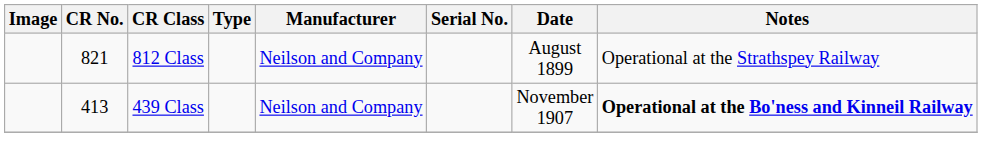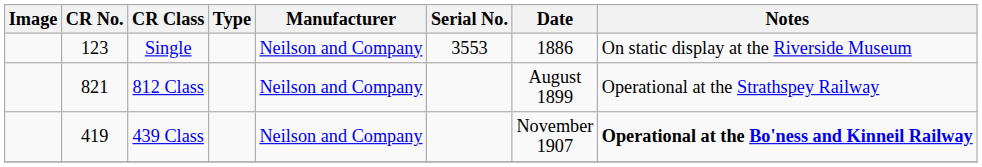+ row: 123 | Single | Neilson and Company | 3553 | 1886 | On static display at the Riverside Museum
439 Class | CR No.: 413 -> 419
